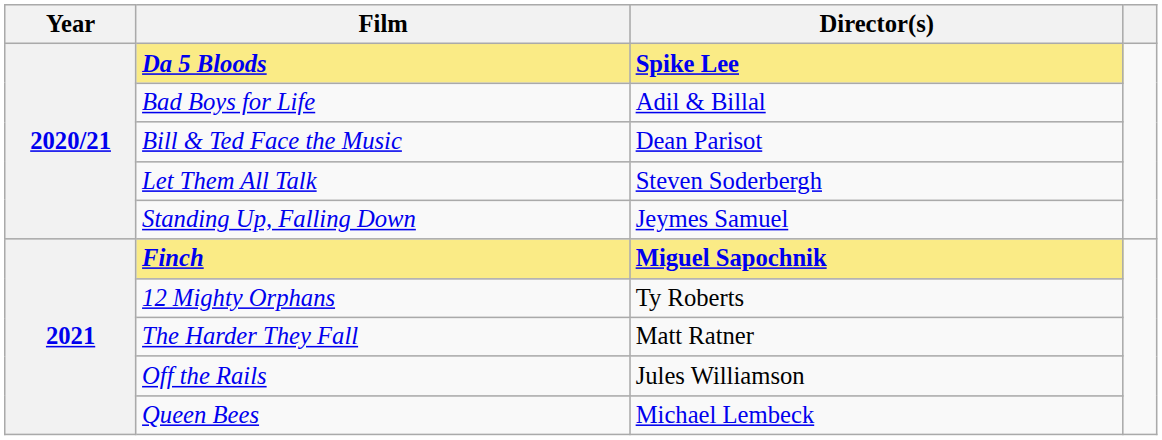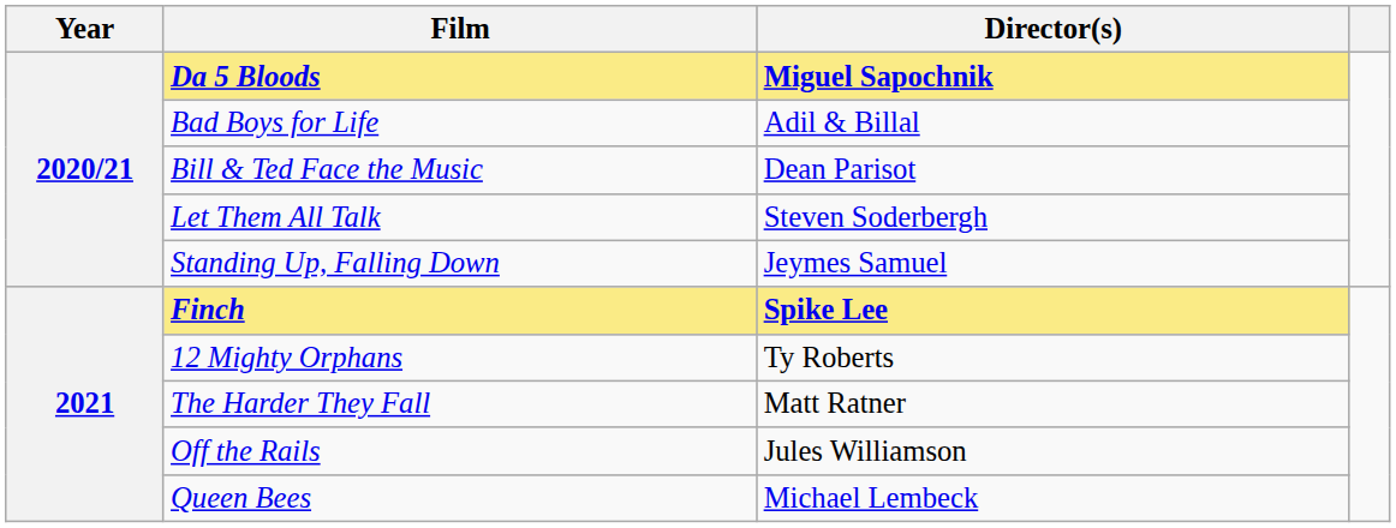Da 5 Bloods | Director(s): Spike Lee -> Miguel Sapochnik
Finch | Director(s): Miguel Sapochnik -> Spike Lee
